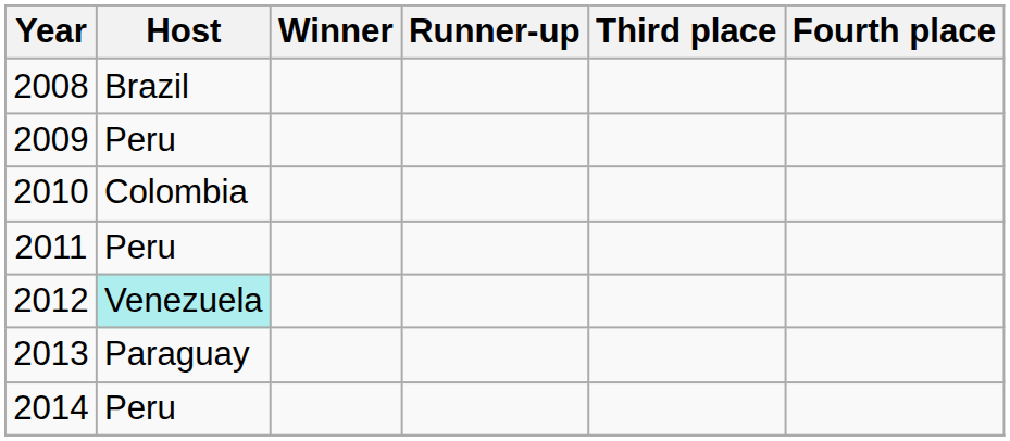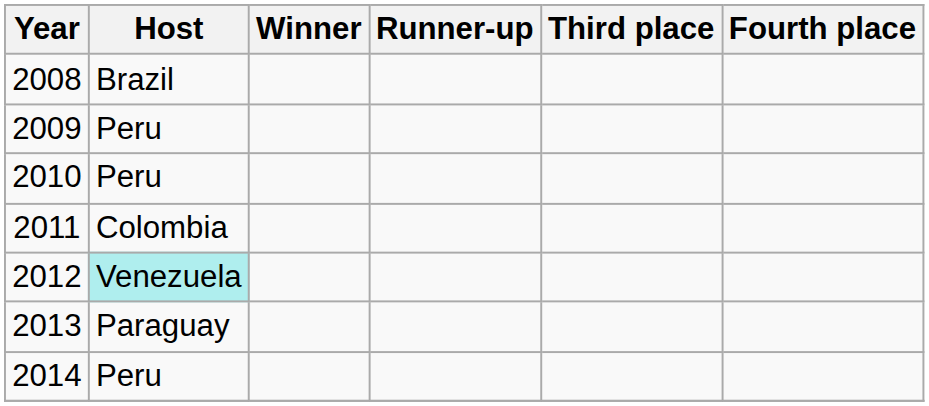2010 | Host: Colombia -> Peru
2011 | Host: Peru -> Colombia
